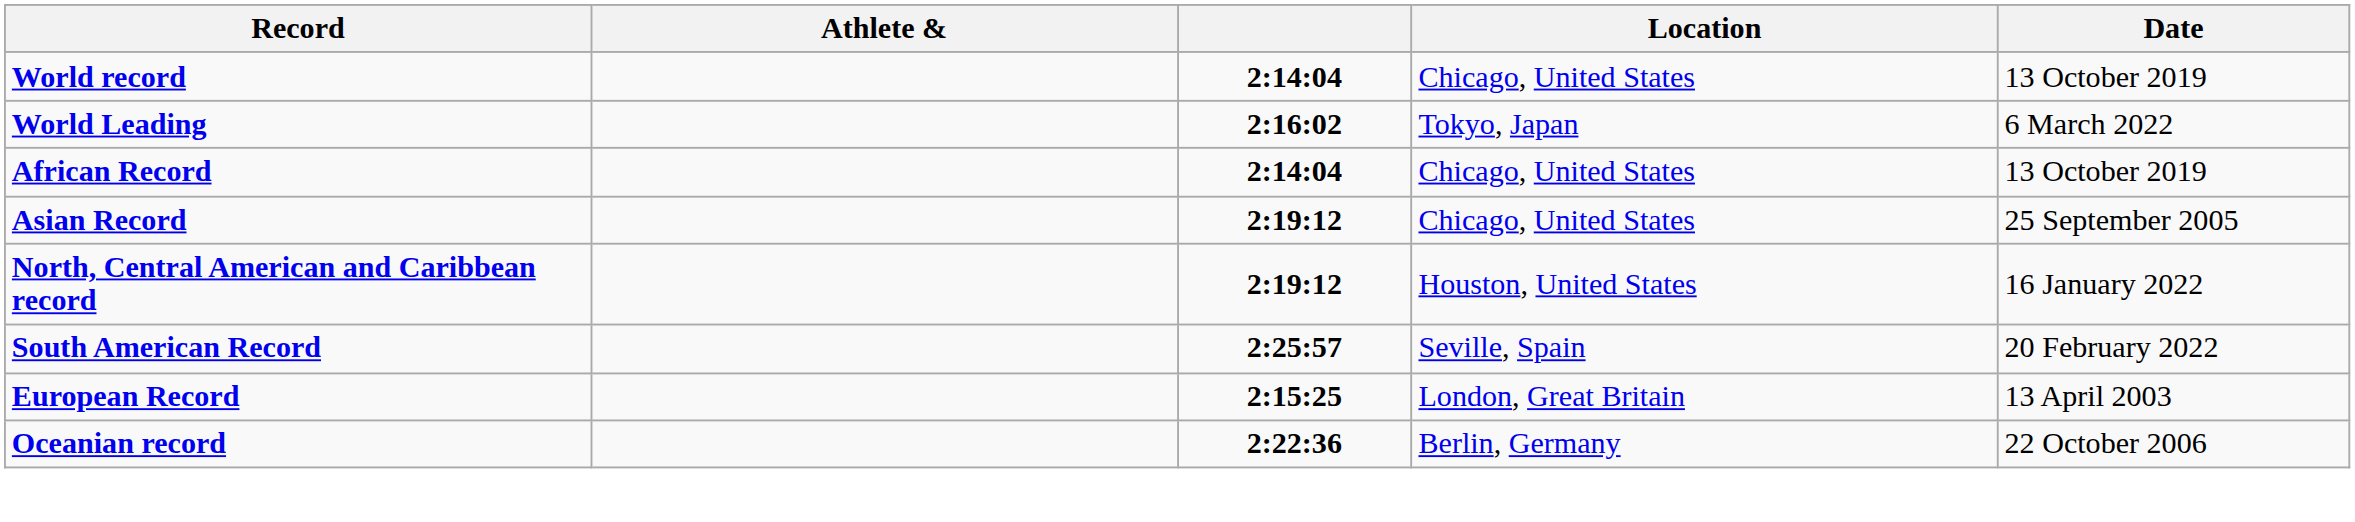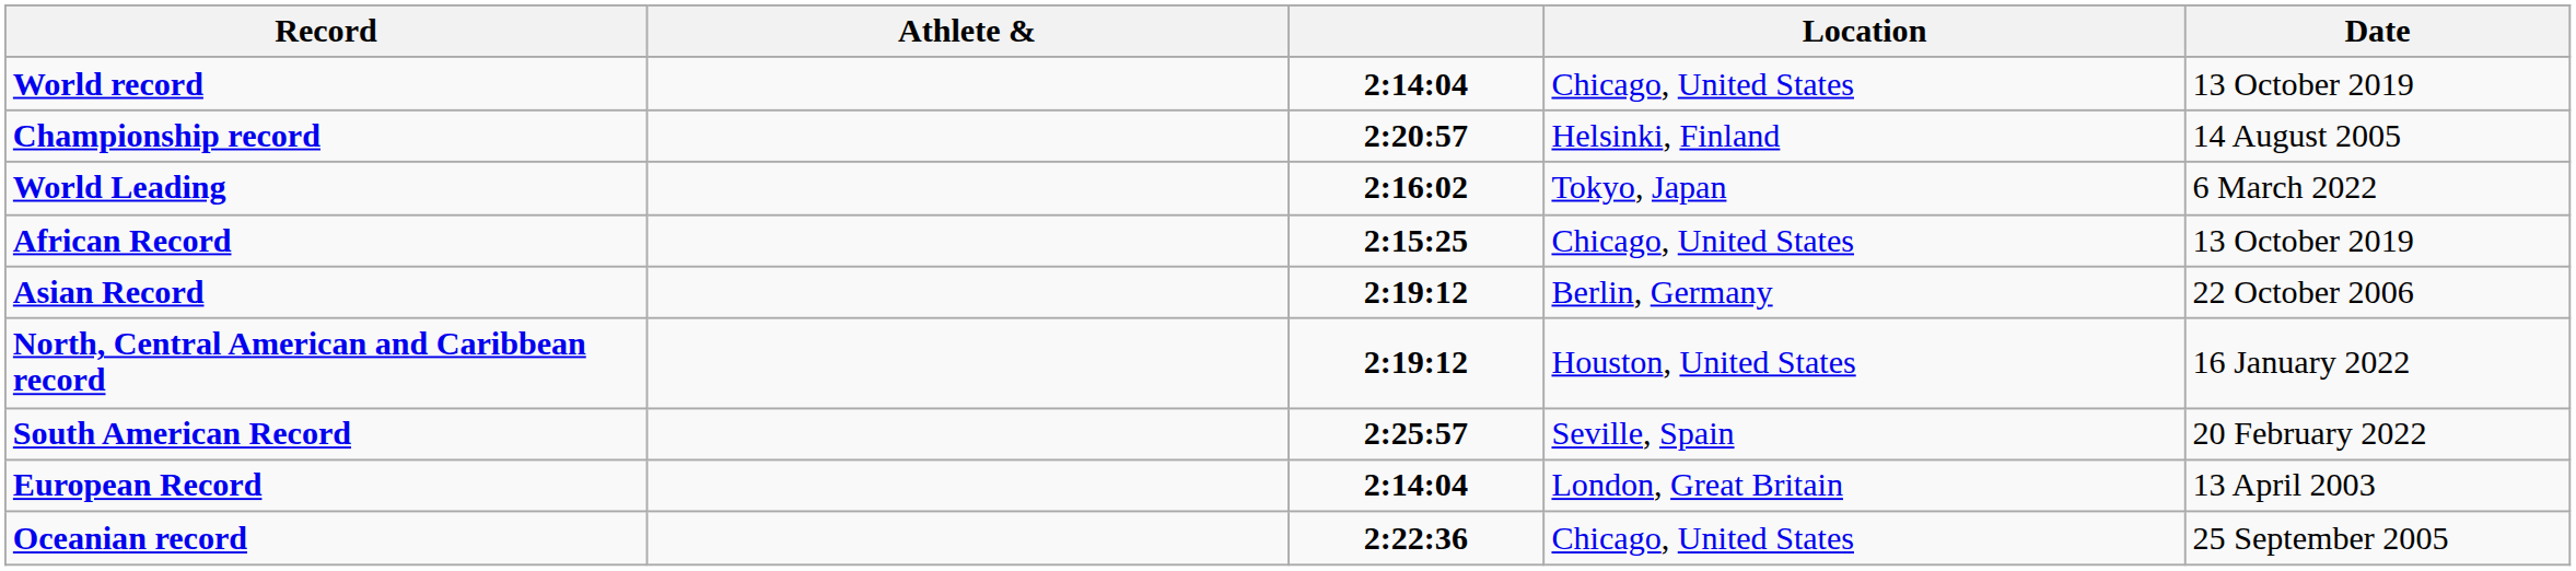+ row: Championship record | 2:20:57 | Helsinki, Finland | 14 August 2005
African Record | column 3: 2:14:04 -> 2:15:25
Asian Record | Location: Chicago, United States -> Berlin, Germany
Asian Record | Date: 25 September 2005 -> 22 October 2006
European Record | column 3: 2:15:25 -> 2:14:04
Oceanian record | Location: Berlin, Germany -> Chicago, United States
Oceanian record | Date: 22 October 2006 -> 25 September 2005
